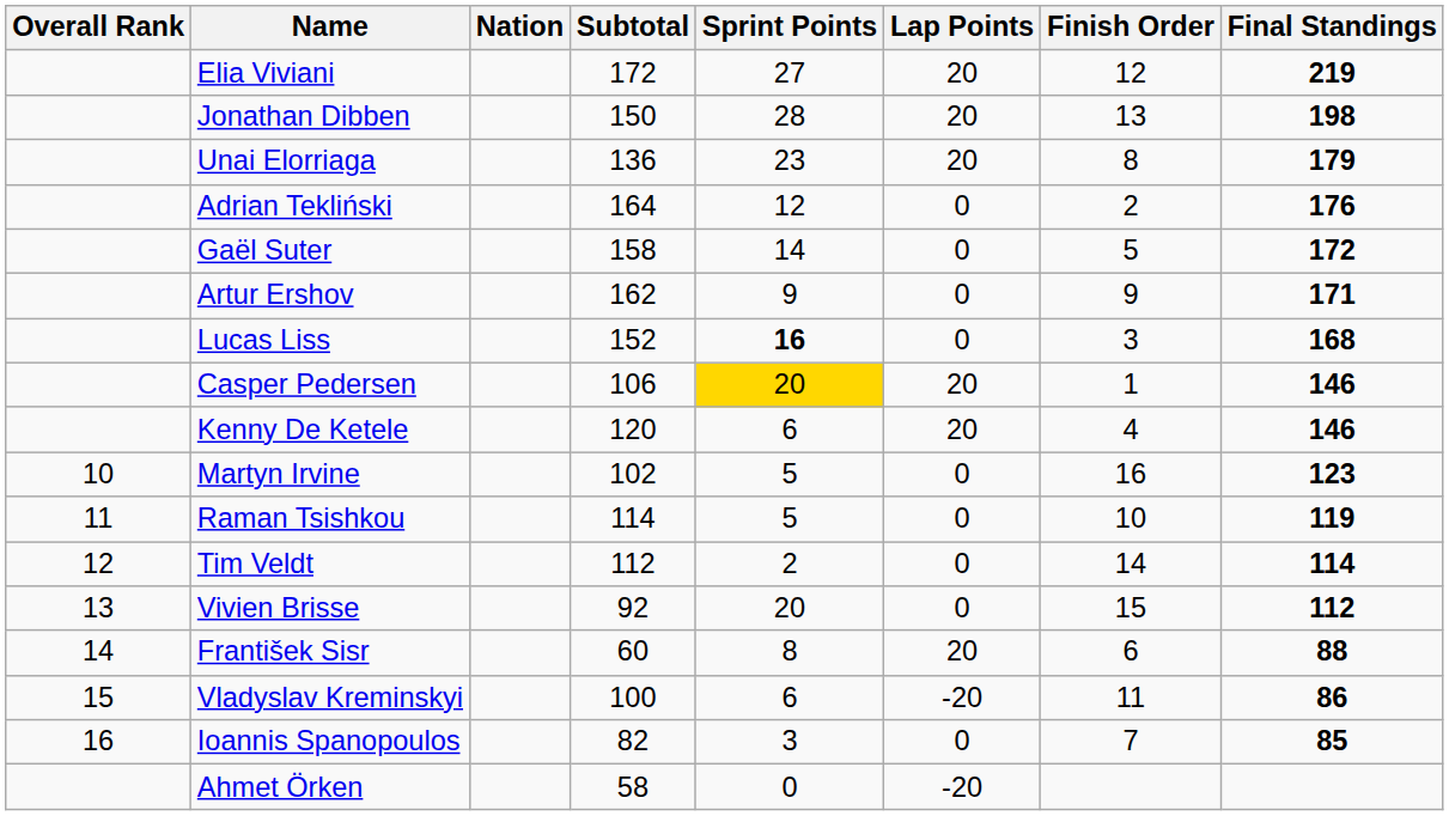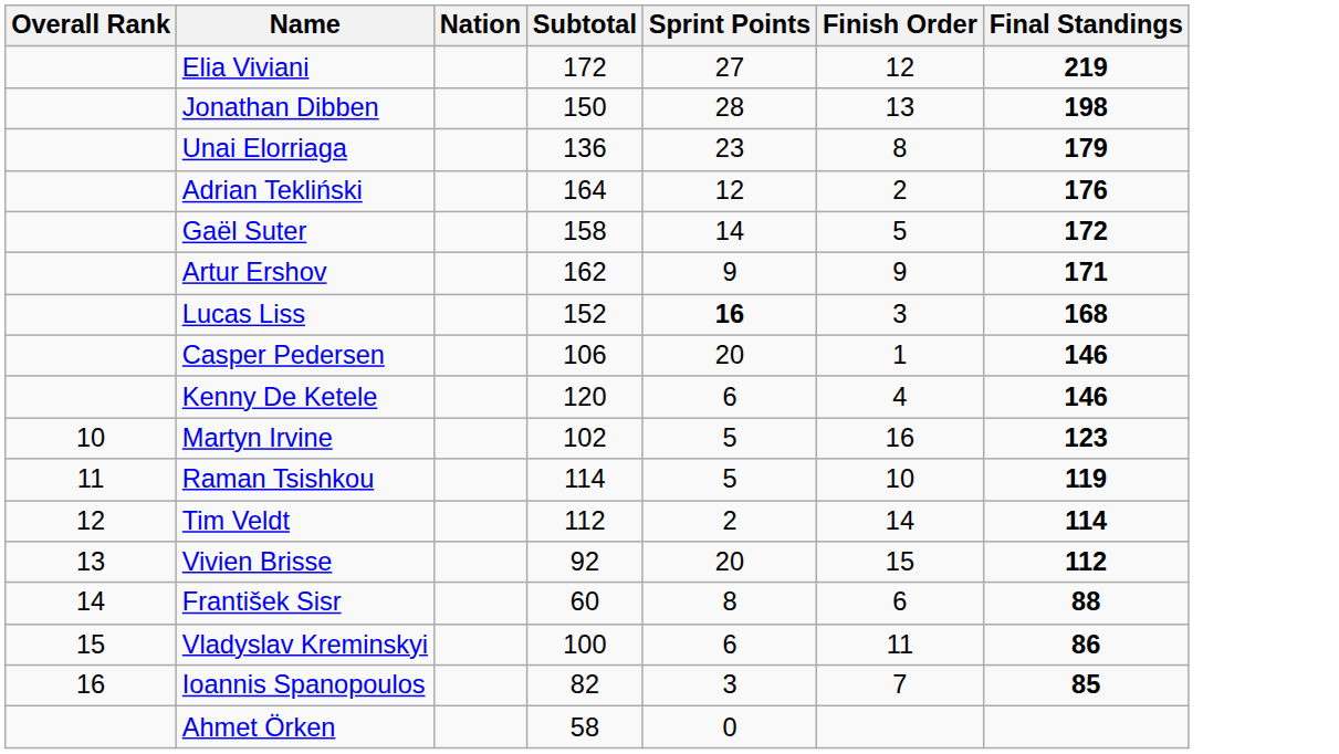- column: Lap Points | 20 | 20 | 20 | 0 | 0 | 0 | 0 | 20 | 20 | 0 | 0 | 0 | 0 | 20 | -20 | 0 | -20
Casper Pedersen | Sprint Points: gold background -> no background
